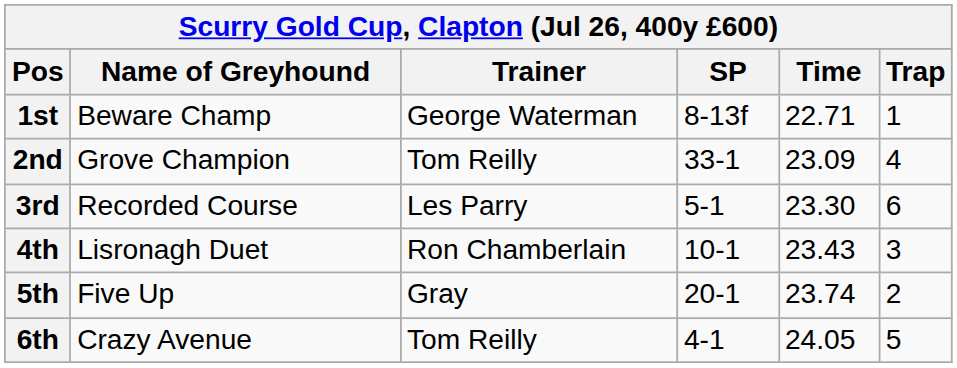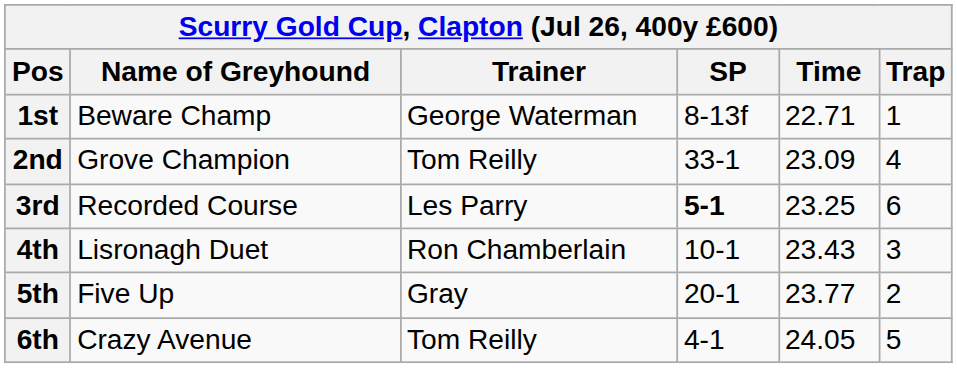3rd | SP: normal -> bold
3rd | Time: 23.30 -> 23.25
5th | Time: 23.74 -> 23.77
